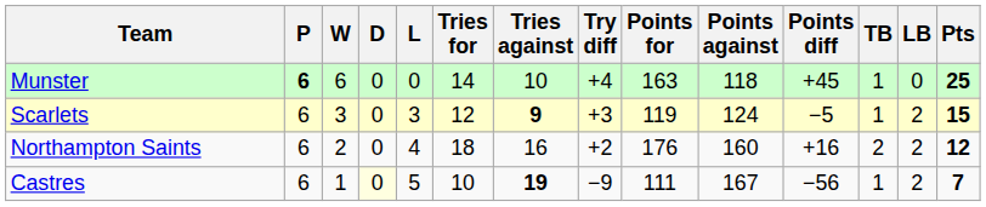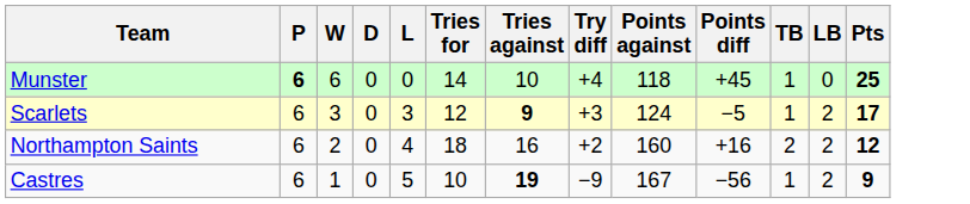- column: Points for | 163 | 119 | 176 | 111
Scarlets | Pts: 15 -> 17
Castres | D: lightyellow background -> no background
Castres | Pts: 7 -> 9
